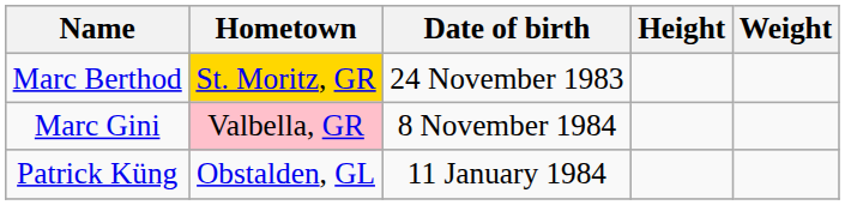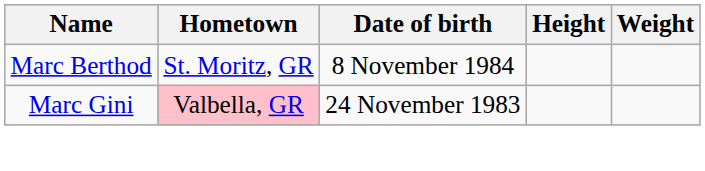Marc Berthod | Hometown: gold background -> no background
Marc Berthod | Date of birth: 24 November 1983 -> 8 November 1984
Marc Gini | Date of birth: 8 November 1984 -> 24 November 1983
- row: Patrick Küng | Obstalden, GL | 11 January 1984
